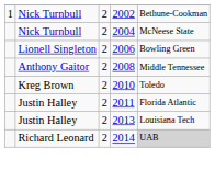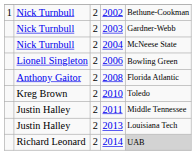+ row: Nick Turnbull | 2 | 2003 | Gardner-Webb
2008 | column 5: Middle Tennessee -> Florida Atlantic
2011 | column 5: Florida Atlantic -> Middle Tennessee
